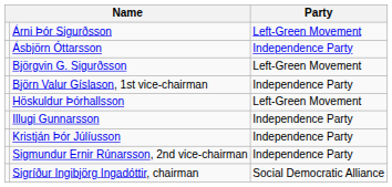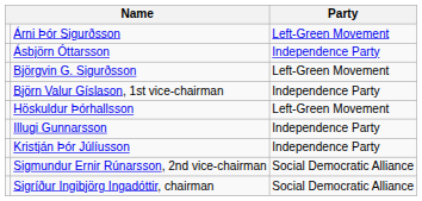Sigmundur Ernir Rúnarsson, 2nd vice-chairman | Party: Independence Party -> Social Democratic Alliance
